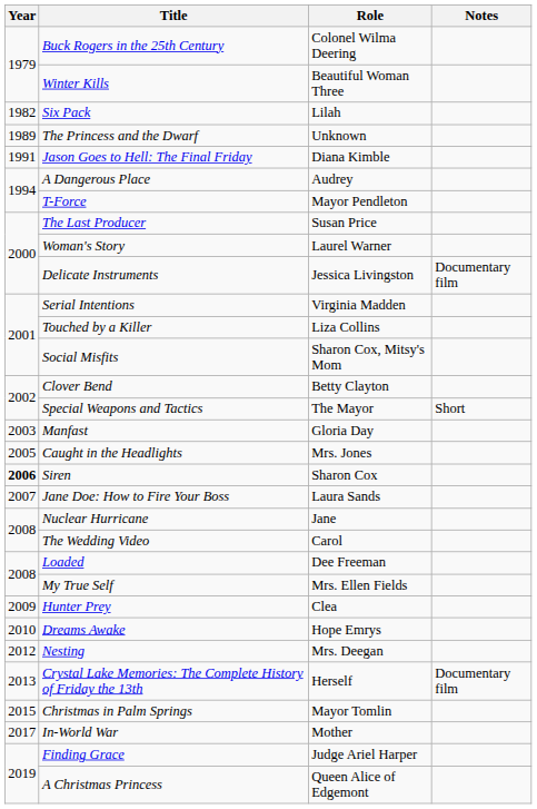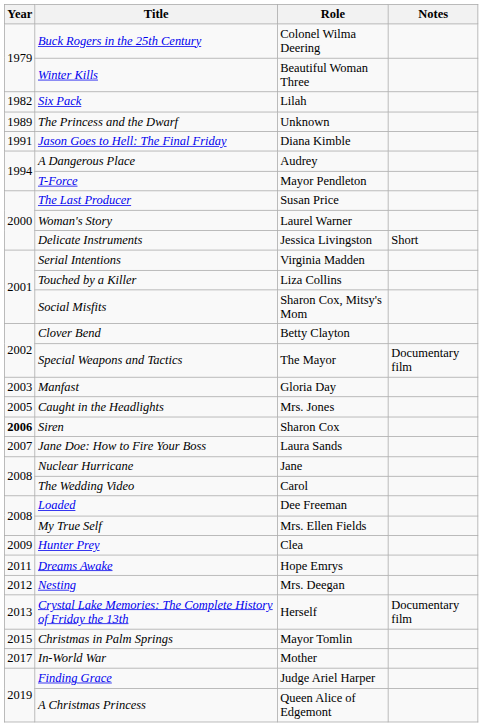Delicate Instruments | Notes: Documentary film -> Short
Special Weapons and Tactics | Notes: Short -> Documentary film
Dreams Awake | Year: 2010 -> 2011
